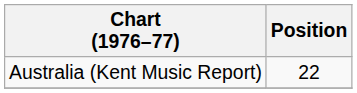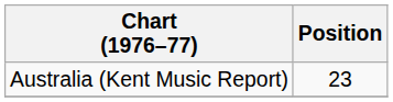Australia (Kent Music Report) | Position: 22 -> 23
